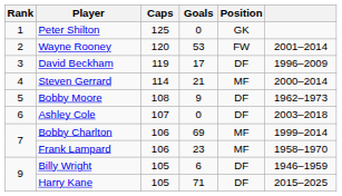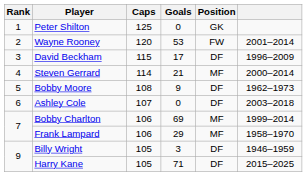David Beckham | Caps: 119 -> 115
Frank Lampard | Goals: 23 -> 29
Billy Wright | Goals: 6 -> 3
